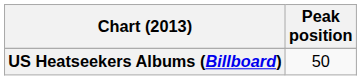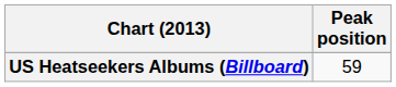US Heatseekers Albums (Billboard) | Peak position: 50 -> 59
